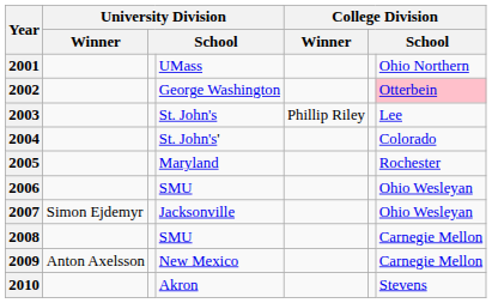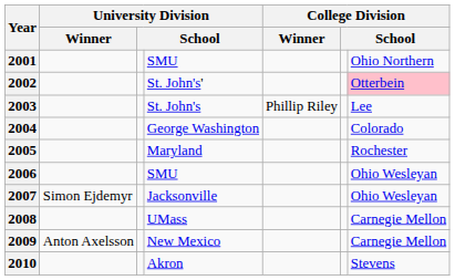2001 | column 4: UMass -> SMU
2002 | column 4: George Washington -> St. John's'
2004 | column 4: St. John's' -> George Washington
2008 | column 4: SMU -> UMass
